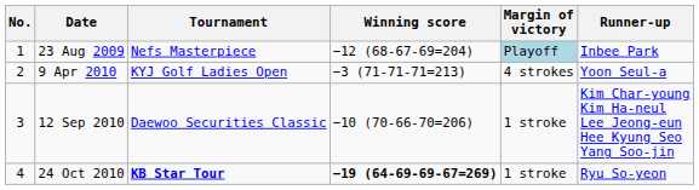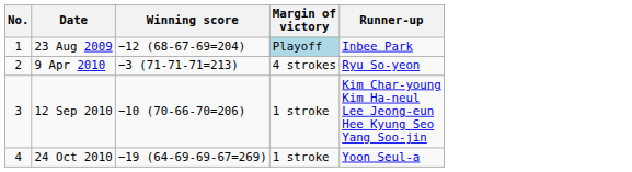- column: Tournament | Nefs Masterpiece | KYJ Golf Ladies Open | Daewoo Securities Classic | KB Star Tour
9 Apr 2010 | Runner-up: Yoon Seul-a -> Ryu So-yeon
24 Oct 2010 | Winning score: bold -> normal
24 Oct 2010 | Runner-up: Ryu So-yeon -> Yoon Seul-a
